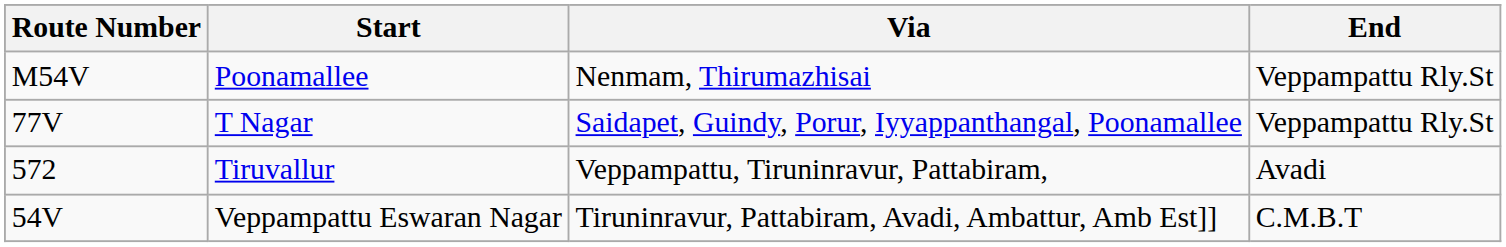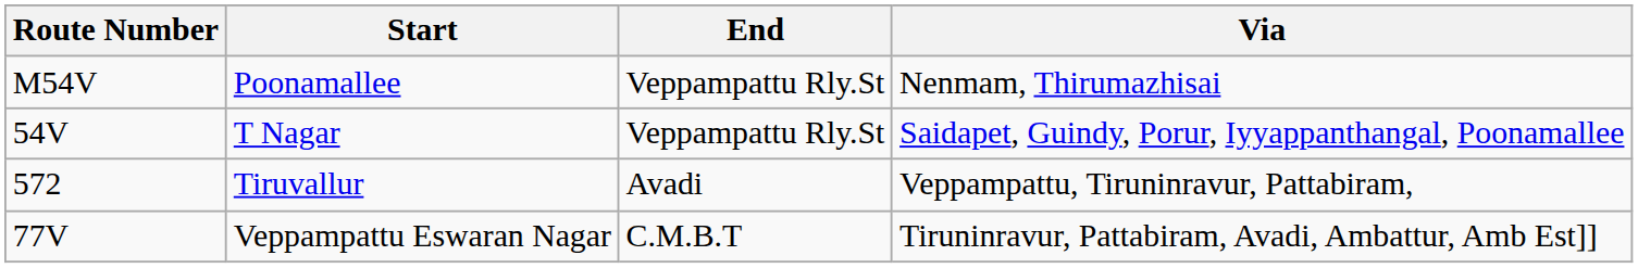columns swapped: End <-> Via
T Nagar | Route Number: 77V -> 54V
Veppampattu Eswaran Nagar | Route Number: 54V -> 77V
